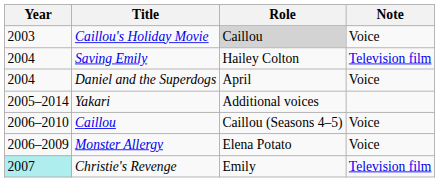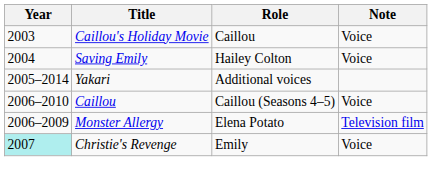Caillou's Holiday Movie | Role: lightgrey background -> no background
Saving Emily | Note: Television film -> Voice
- row: 2004 | Daniel and the Superdogs | April | Voice
Monster Allergy | Note: Voice -> Television film
Christie's Revenge | Note: Television film -> Voice
